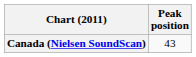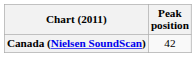Canada (Nielsen SoundScan) | Peak position: 43 -> 42
